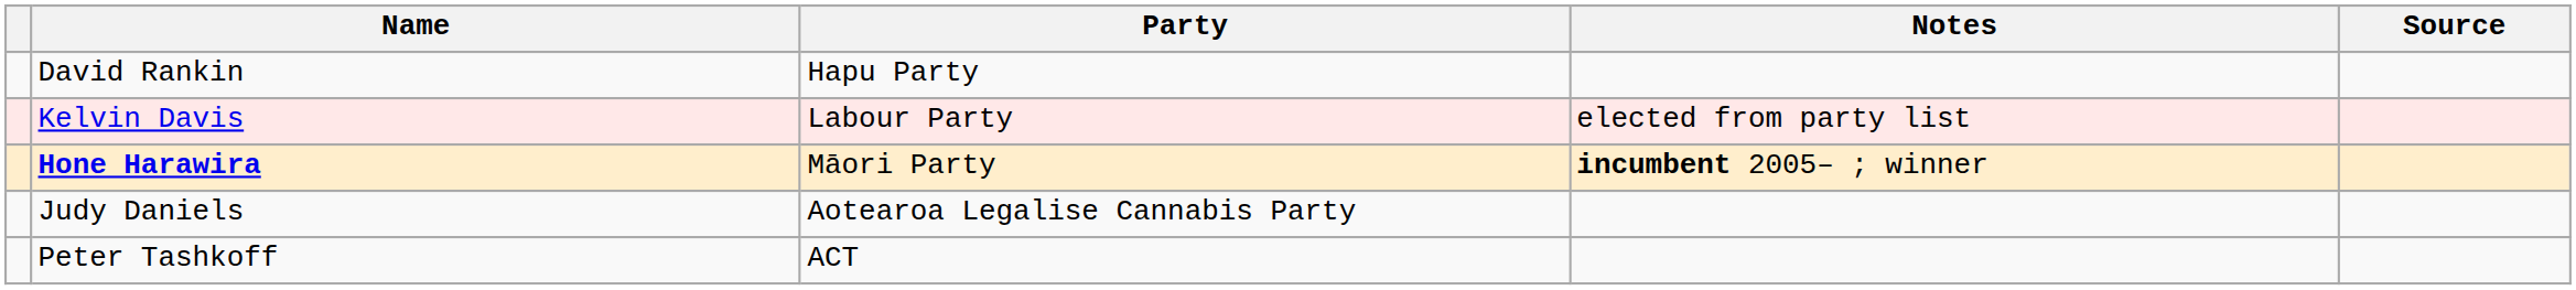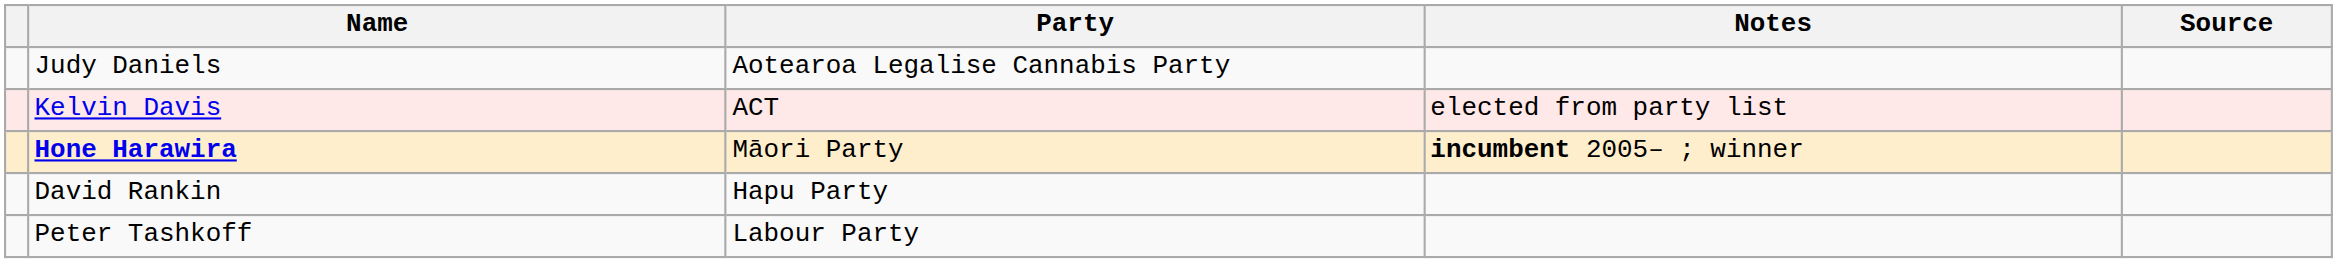rows swapped: Judy Daniels <-> David Rankin
Kelvin Davis | Party: Labour Party -> ACT
Peter Tashkoff | Party: ACT -> Labour Party
